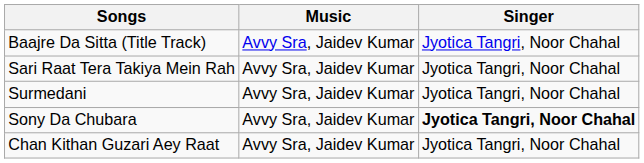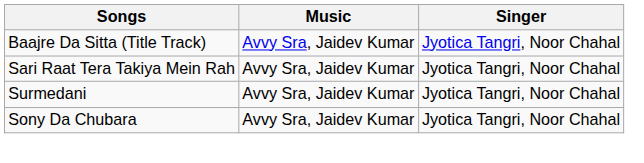Sony Da Chubara | Singer: bold -> normal
- row: Chan Kithan Guzari Aey Raat | Avvy Sra, Jaidev Kumar | Jyotica Tangri, Noor Chahal
